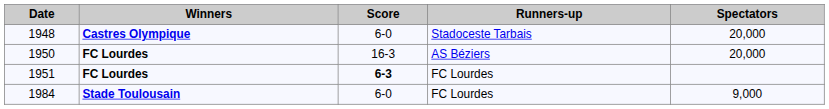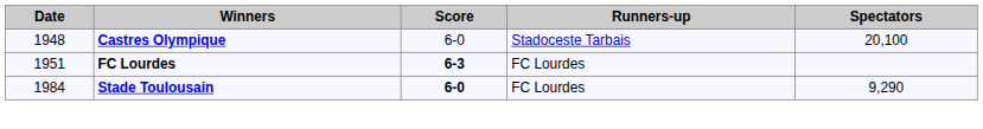1948 | Spectators: 20,000 -> 20,100
- row: 1950 | FC Lourdes | 16-3 | AS Béziers | 20,000
1984 | Score: normal -> bold
1984 | Spectators: 9,000 -> 9,290
